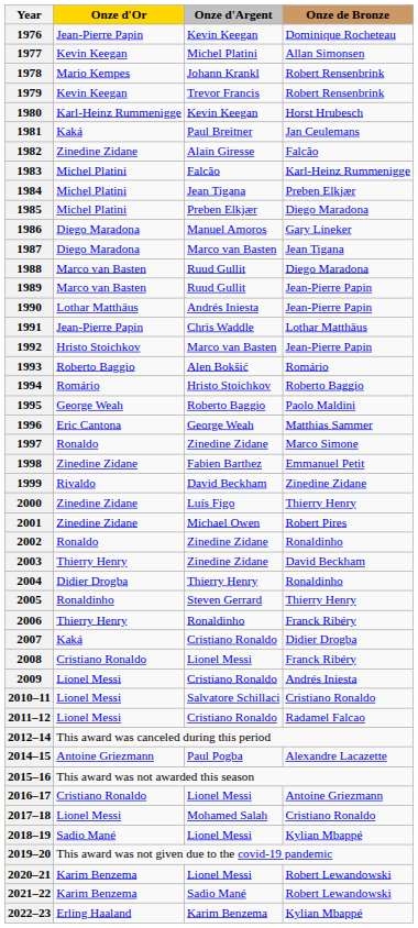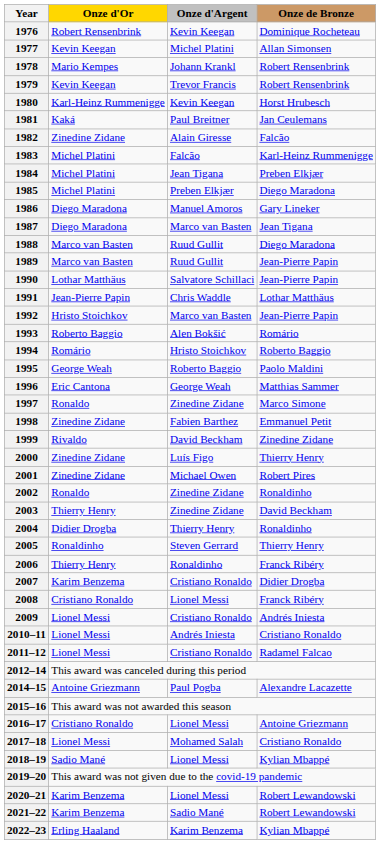1976 | Onze d'Or: Jean-Pierre Papin -> Robert Rensenbrink
1990 | Onze d'Argent: Andrés Iniesta -> Salvatore Schillaci
2007 | Onze d'Or: Kaká -> Karim Benzema
2010–11 | Onze d'Argent: Salvatore Schillaci -> Andrés Iniesta
